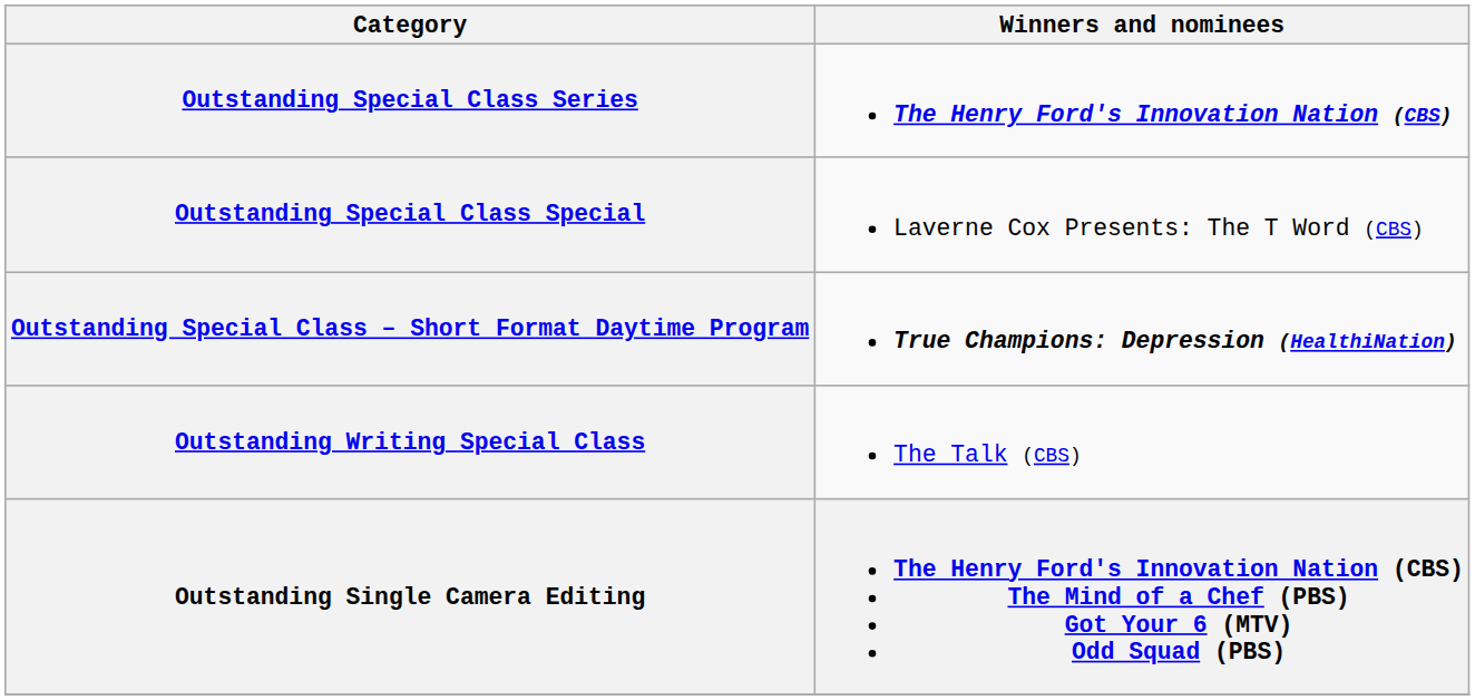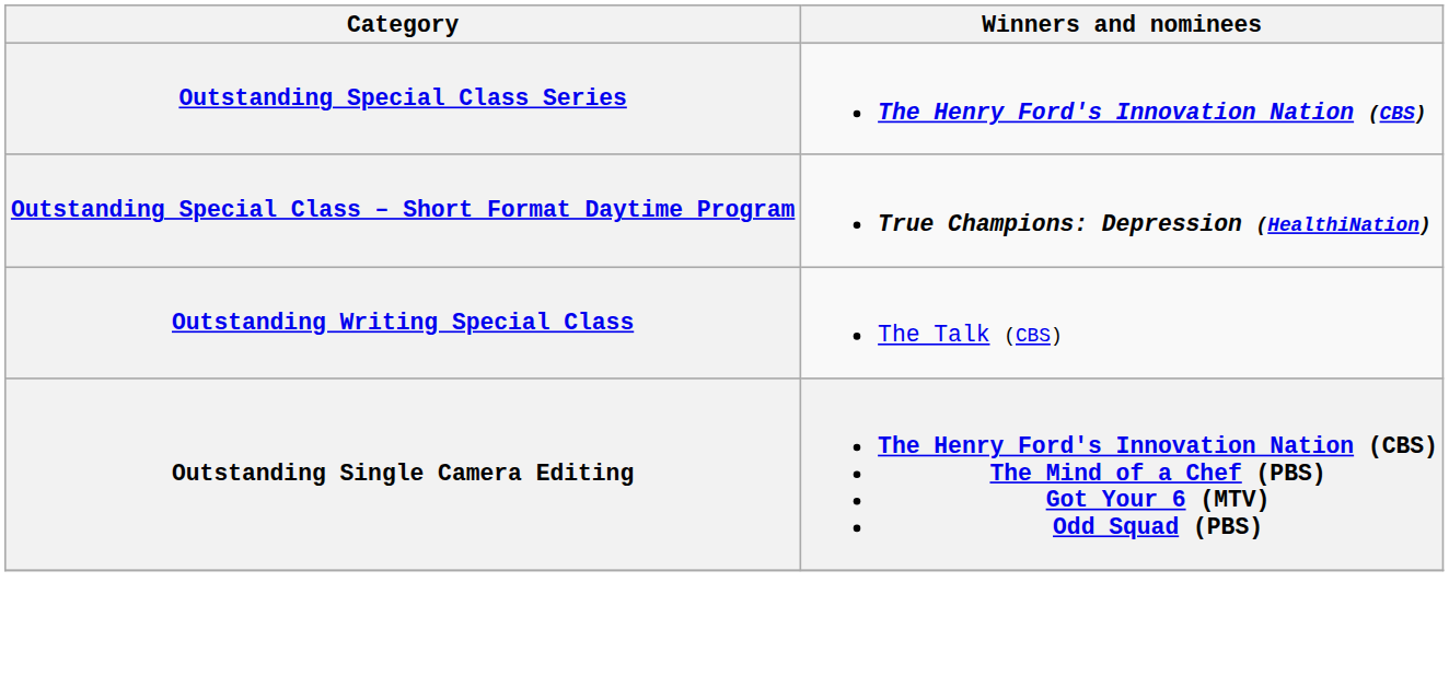- row: Outstanding Special Class Special | Laverne Cox Presents: The T Word (CBS)
